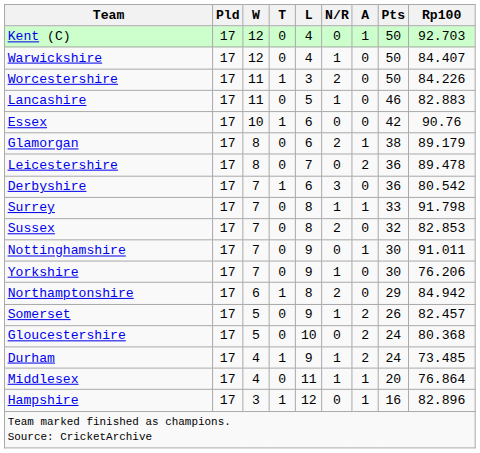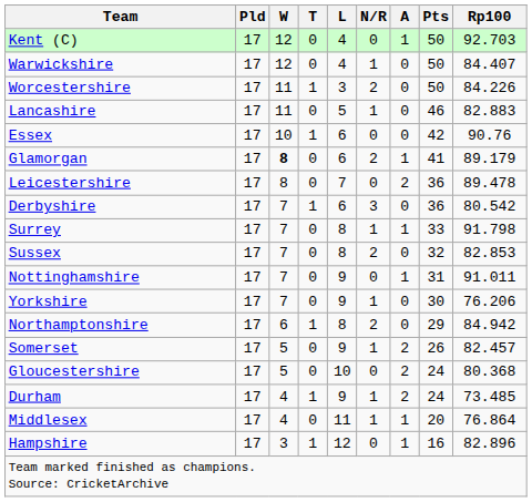Glamorgan | W: normal -> bold
Glamorgan | Pts: 38 -> 41
Nottinghamshire | Pts: 30 -> 31
